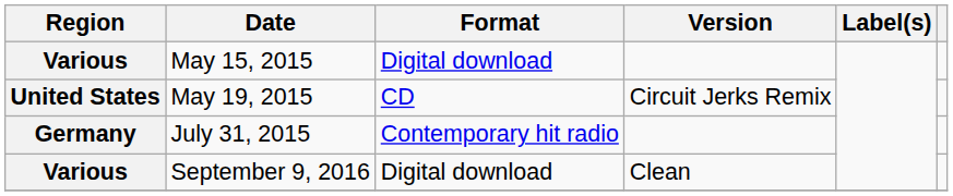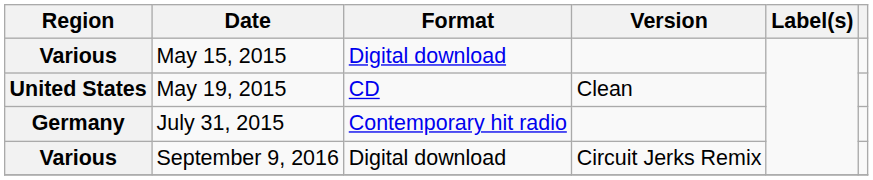May 19, 2015 | Version: Circuit Jerks Remix -> Clean
September 9, 2016 | Version: Clean -> Circuit Jerks Remix
